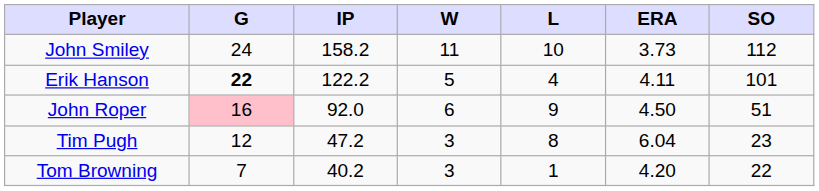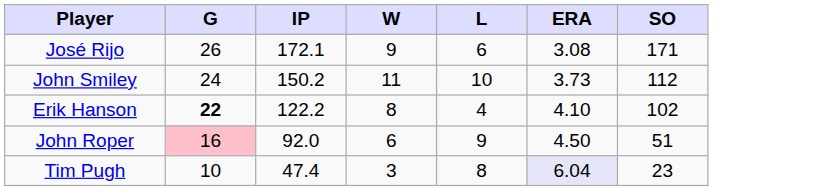+ row: José Rijo | 26 | 172.1 | 9 | 6 | 3.08 | 171
John Smiley | IP: 158.2 -> 150.2
Erik Hanson | W: 5 -> 8
Erik Hanson | ERA: 4.11 -> 4.10
Erik Hanson | SO: 101 -> 102
Tim Pugh | G: 12 -> 10
Tim Pugh | IP: 47.2 -> 47.4
Tim Pugh | ERA: no background -> lavender background
- row: Tom Browning | 7 | 40.2 | 3 | 1 | 4.20 | 22
